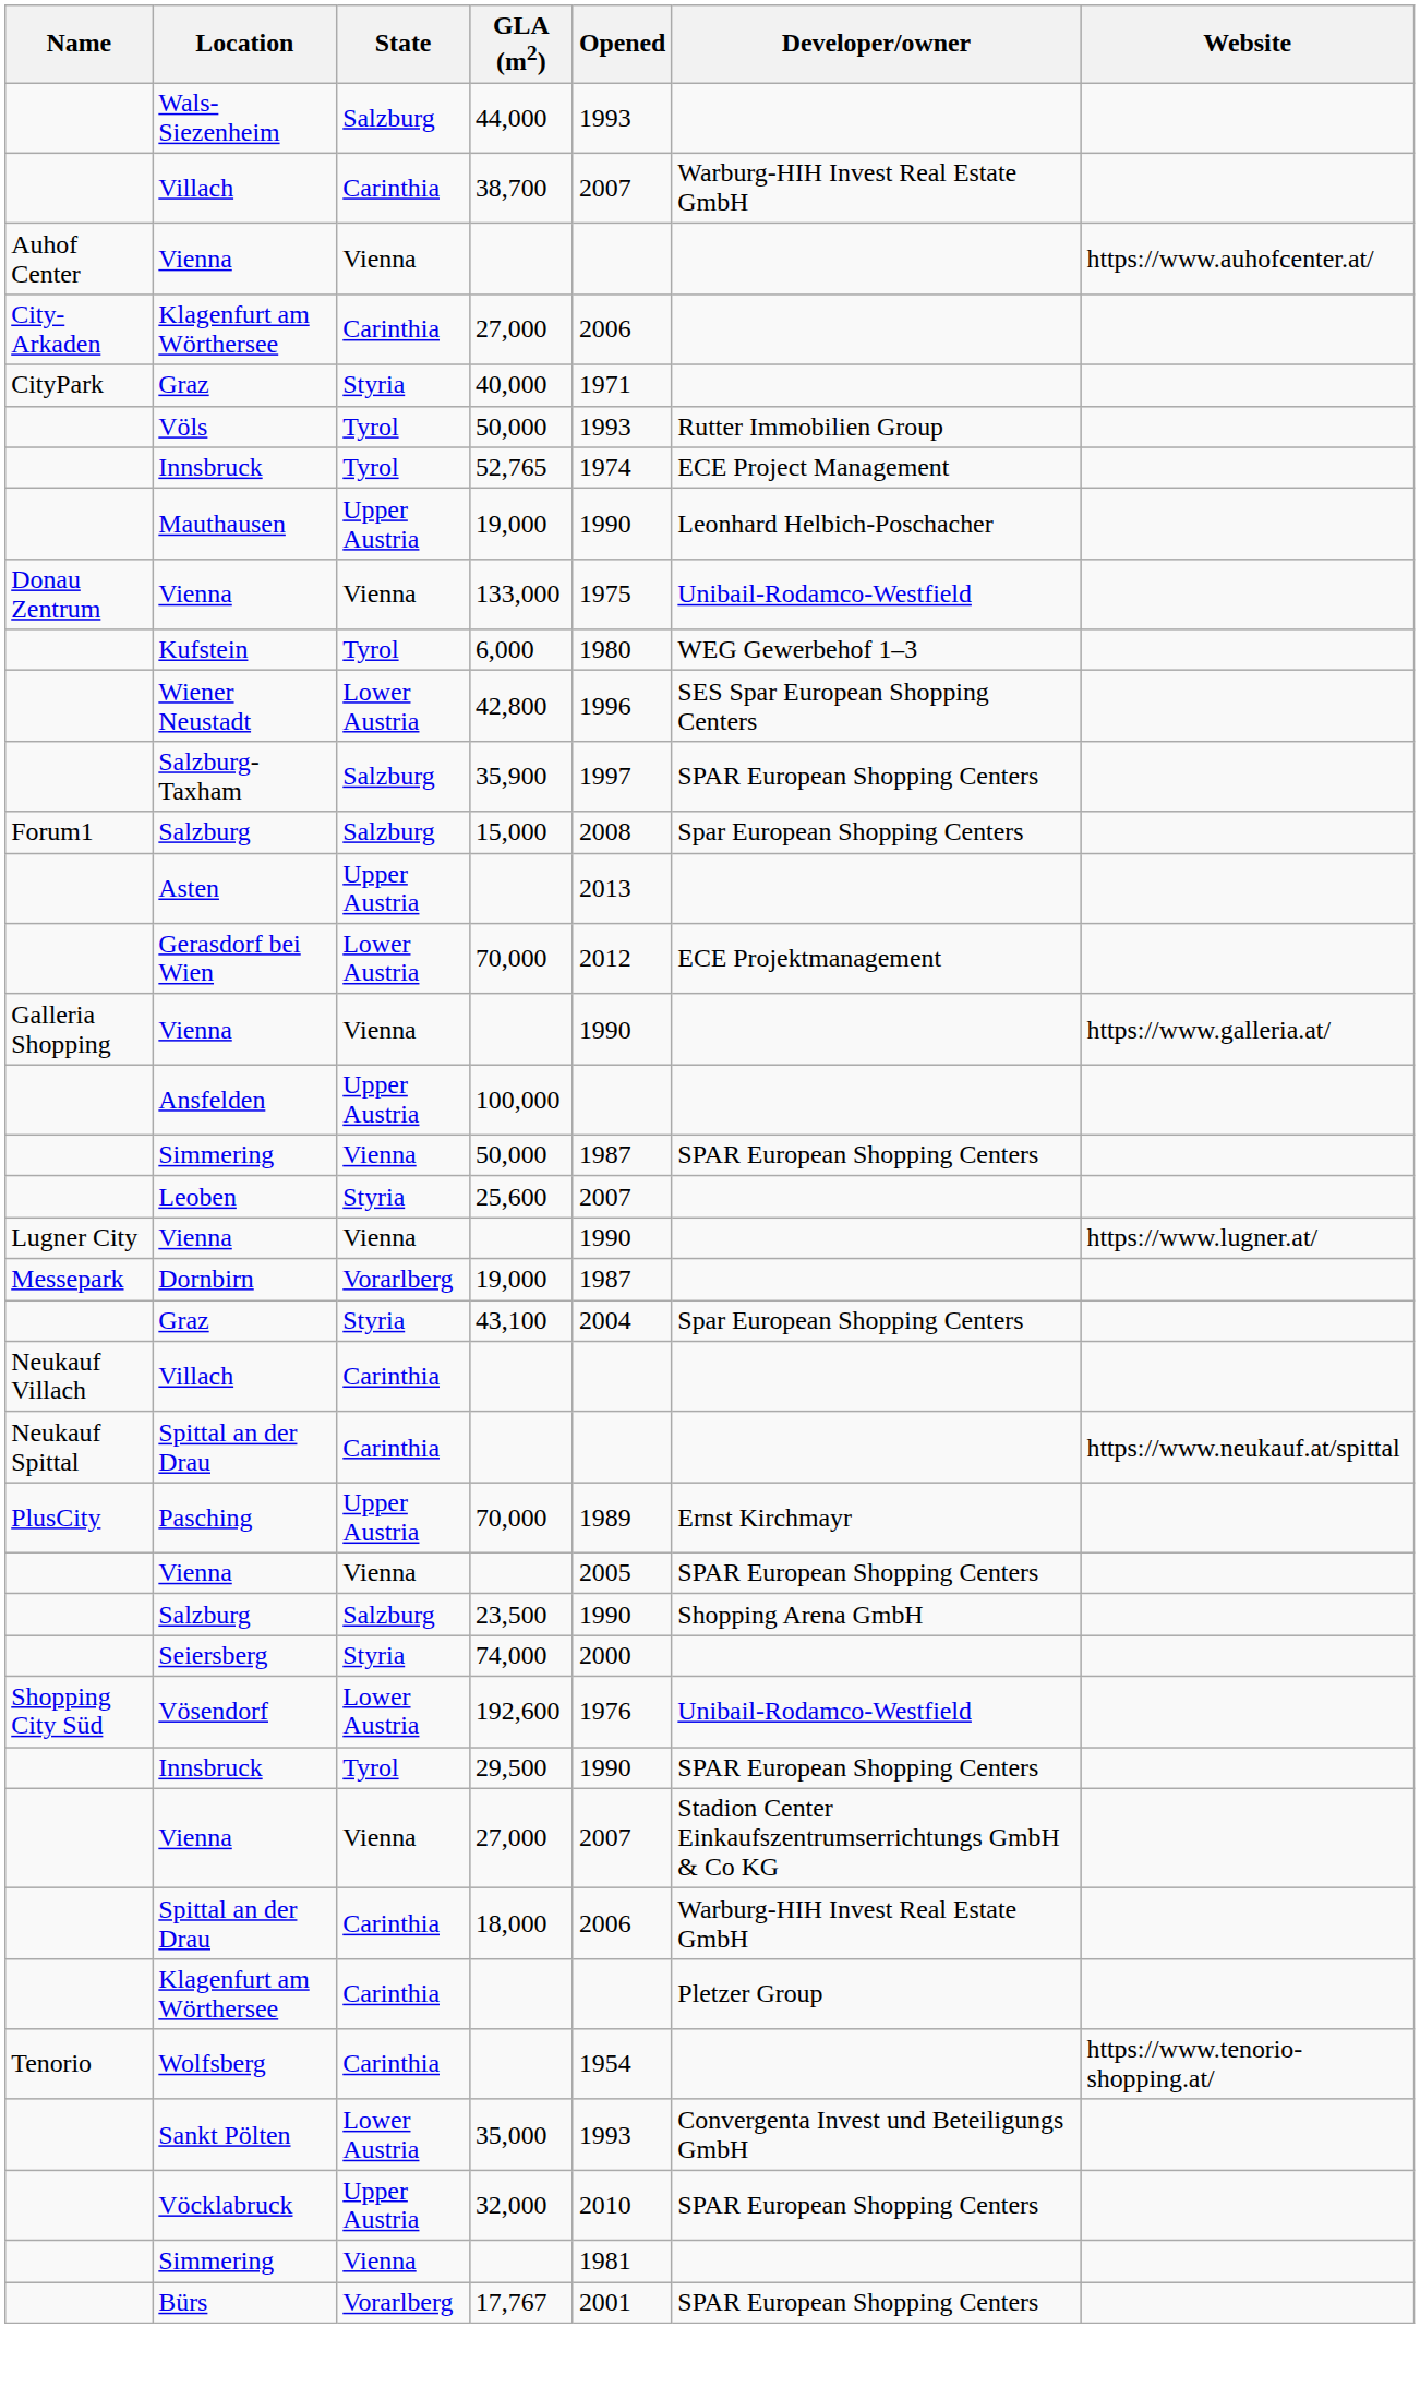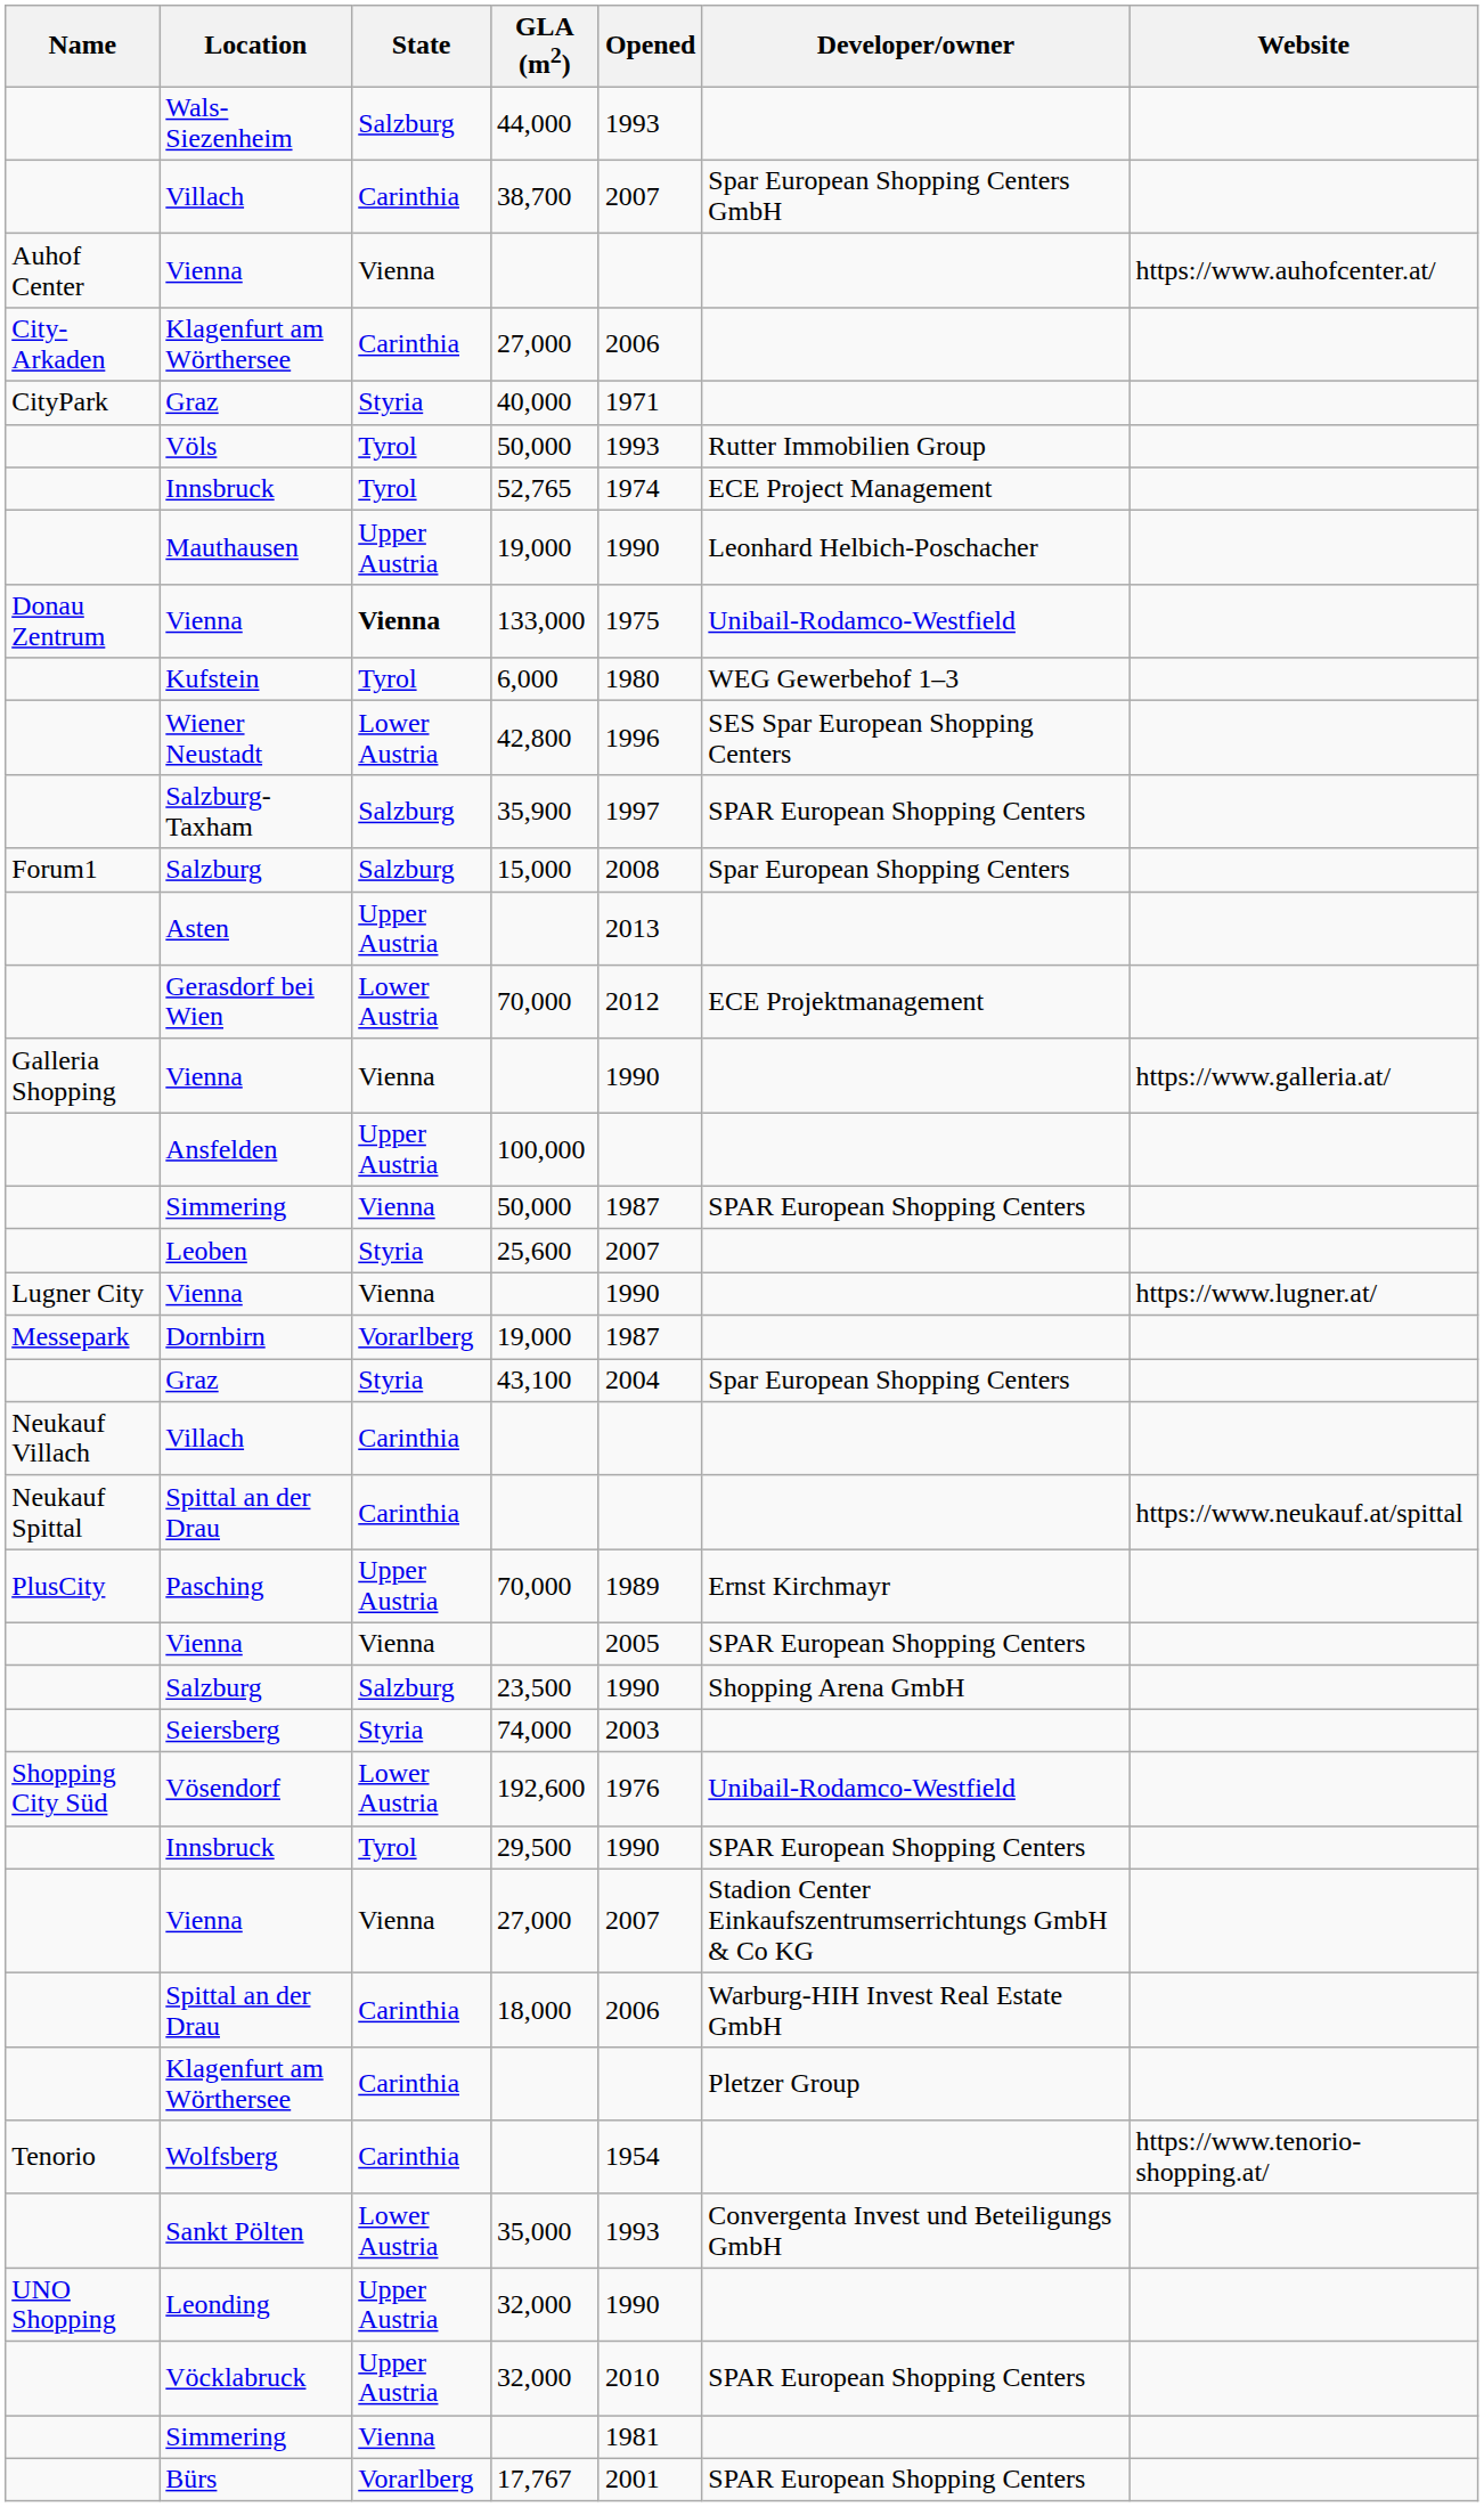Villach / 38,700 | Developer/owner: Warburg-HIH Invest Real Estate GmbH -> Spar European Shopping Centers GmbH
Vienna / 133,000 | State: normal -> bold
Seiersberg | Opened: 2000 -> 2003
+ row: UNO Shopping | Leonding | Upper Austria | 32,000 | 1990
